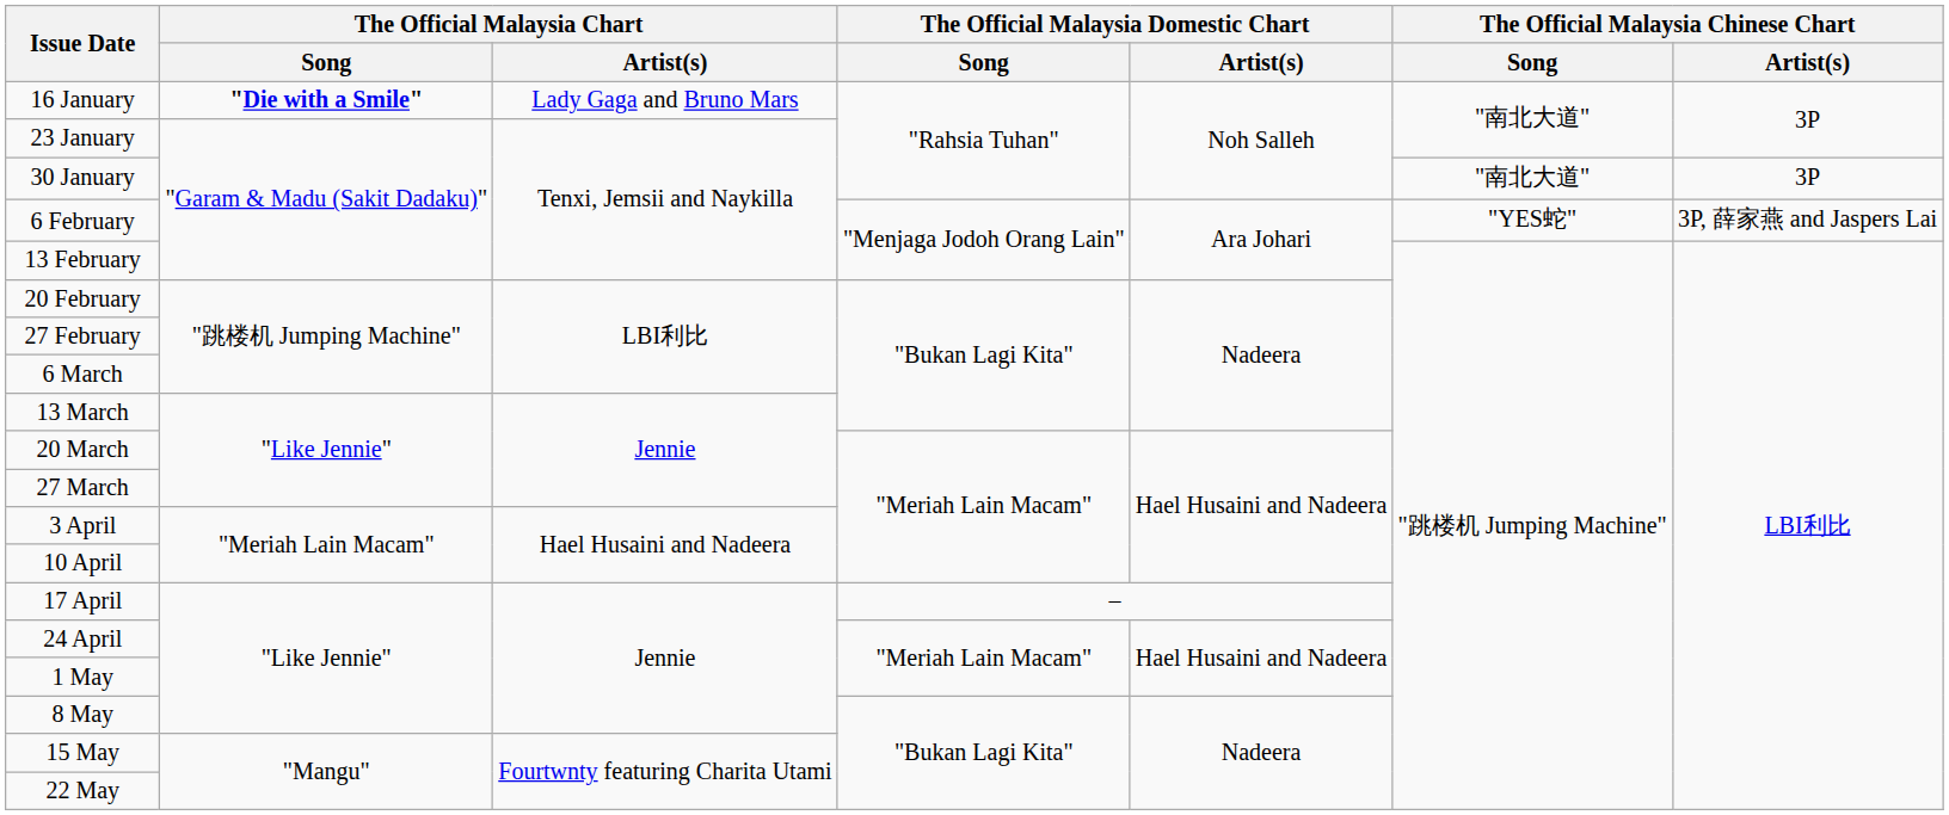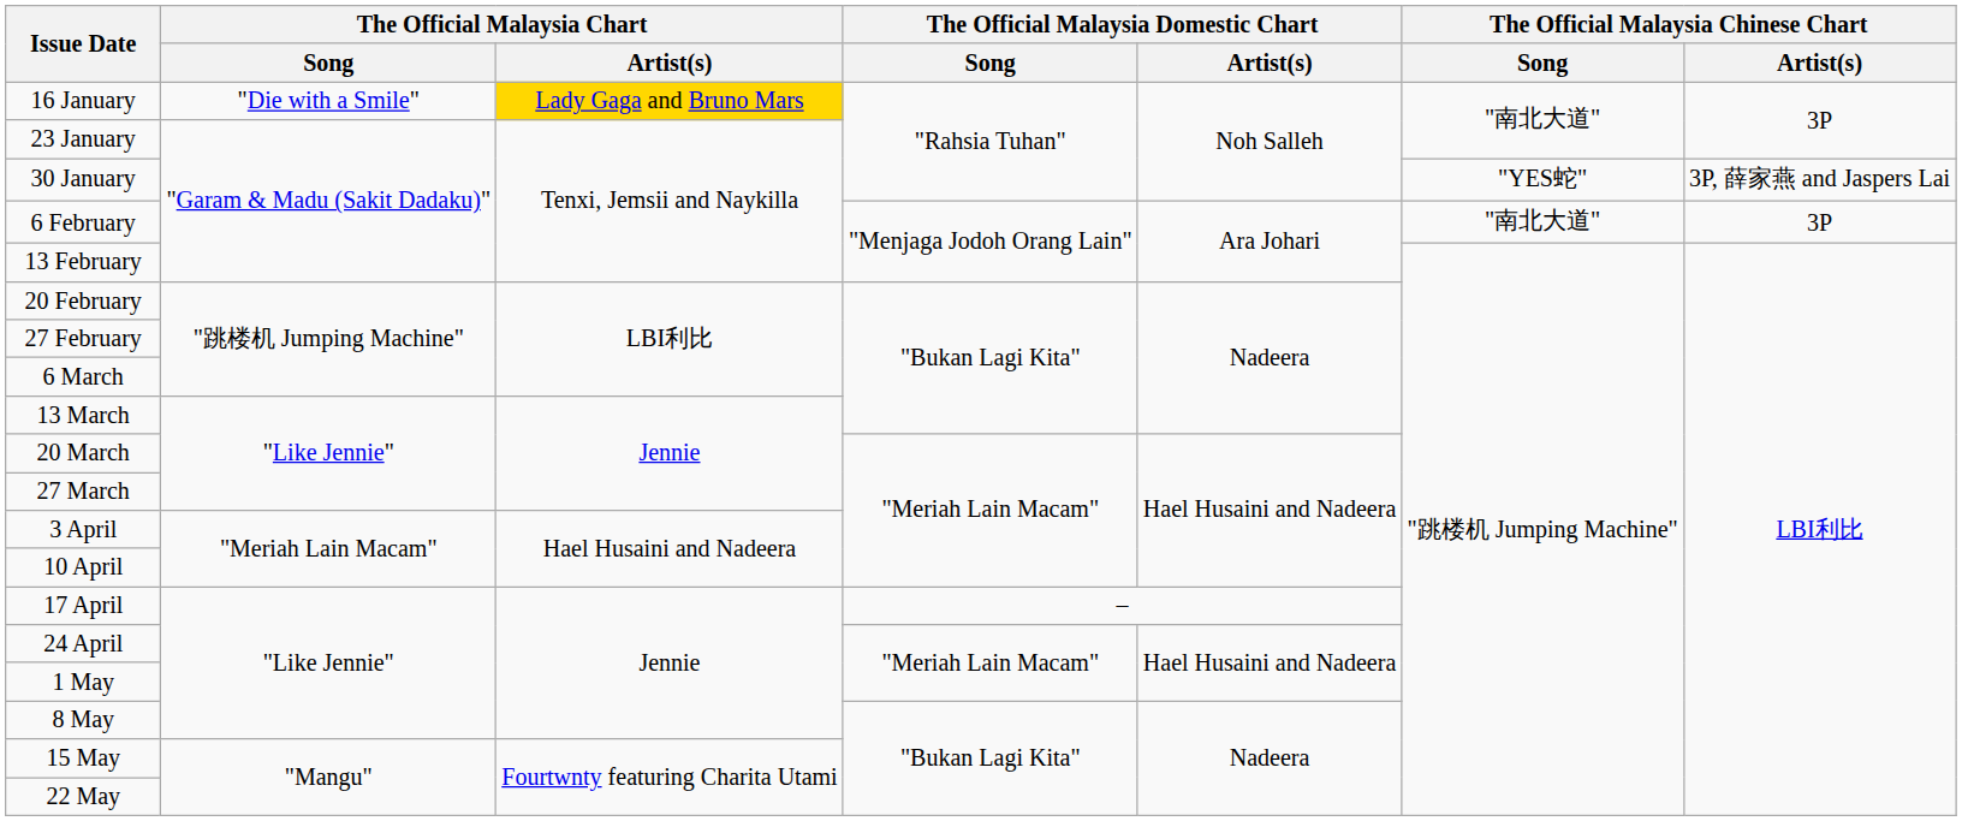16 January | The Official Malaysia Chart / Song: bold -> normal
16 January | The Official Malaysia Chart / Artist(s): no background -> gold background
30 January | The Official Malaysia Chinese Chart / Song: "南北大道" -> "YES蛇"
30 January | The Official Malaysia Chinese Chart / Artist(s): 3P -> 3P, 薛家燕 and Jaspers Lai
6 February | The Official Malaysia Chinese Chart / Song: "YES蛇" -> "南北大道"
6 February | The Official Malaysia Chinese Chart / Artist(s): 3P, 薛家燕 and Jaspers Lai -> 3P
